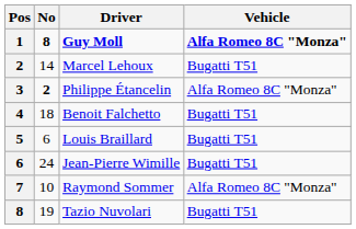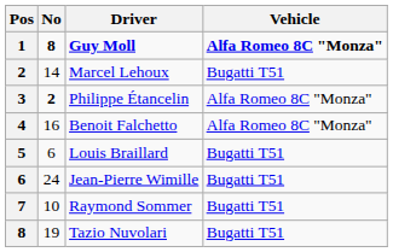Benoit Falchetto | No: 18 -> 16
Benoit Falchetto | Vehicle: Bugatti T51 -> Alfa Romeo 8C "Monza"
Raymond Sommer | Vehicle: Alfa Romeo 8C "Monza" -> Bugatti T51
